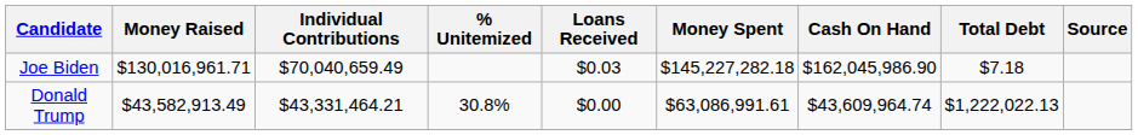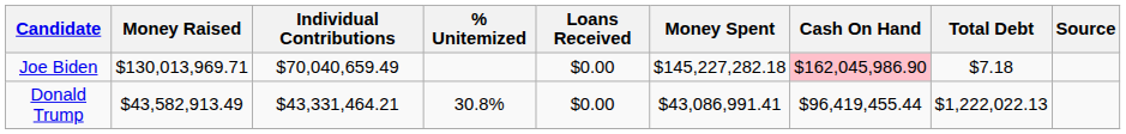Joe Biden | Money Raised: $130,016,961.71 -> $130,013,969.71
Joe Biden | Loans Received: $0.03 -> $0.00
Joe Biden | Cash On Hand: no background -> pink background
Donald Trump | Money Spent: $63,086,991.61 -> $43,086,991.41
Donald Trump | Cash On Hand: $43,609,964.74 -> $96,419,455.44
